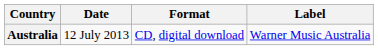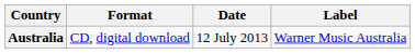columns swapped: Date <-> Format
